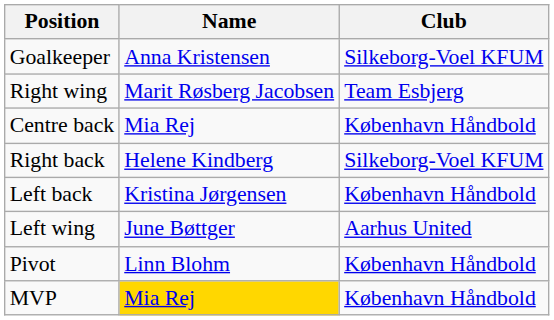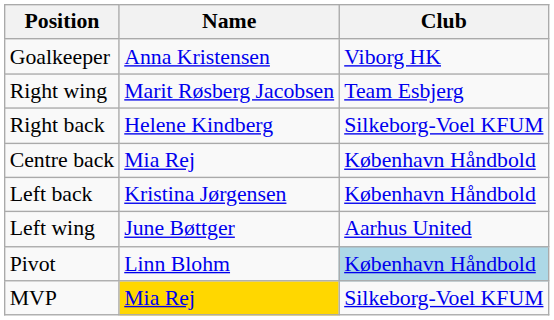Goalkeeper | Club: Silkeborg-Voel KFUM -> Viborg HK
rows swapped: Right back <-> Centre back
Pivot | Club: no background -> lightblue background
MVP | Club: København Håndbold -> Silkeborg-Voel KFUM
